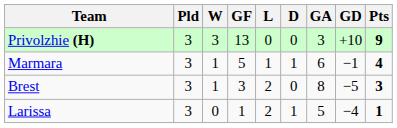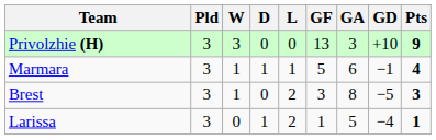columns swapped: D <-> GF
